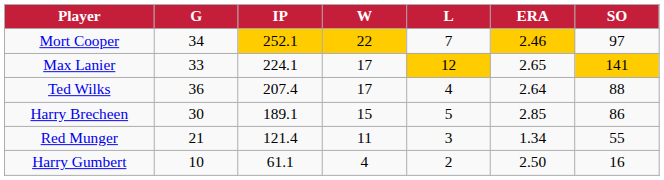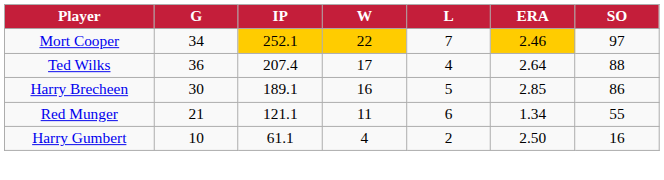- row: Max Lanier | 33 | 224.1 | 17 | 12 | 2.65 | 141
Harry Brecheen | W: 15 -> 16
Red Munger | IP: 121.4 -> 121.1
Red Munger | L: 3 -> 6
